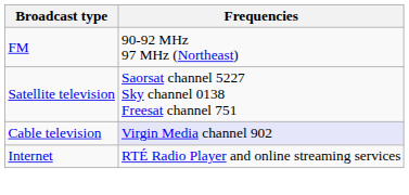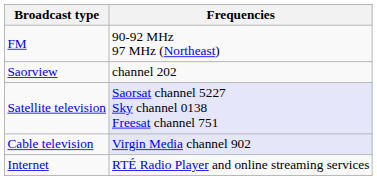+ row: Saorview | channel 202
Satellite television | Frequencies: no background -> lavender background
